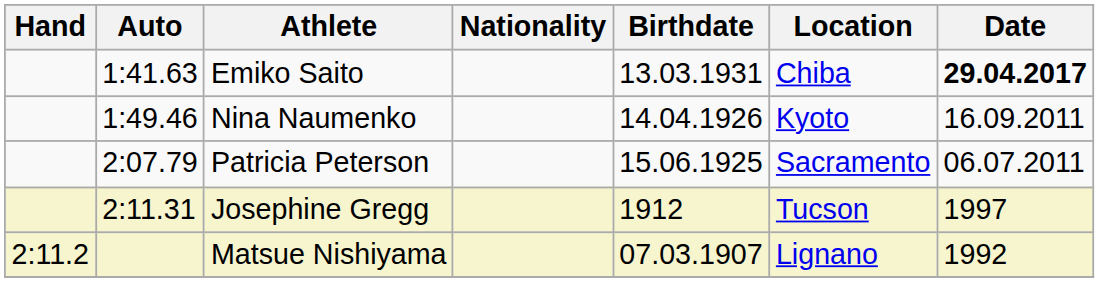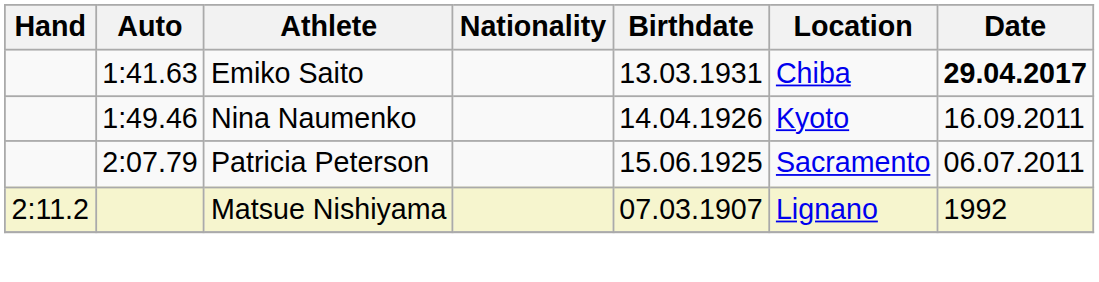- row: 2:11.31 | Josephine Gregg | 1912 | Tucson | 1997
